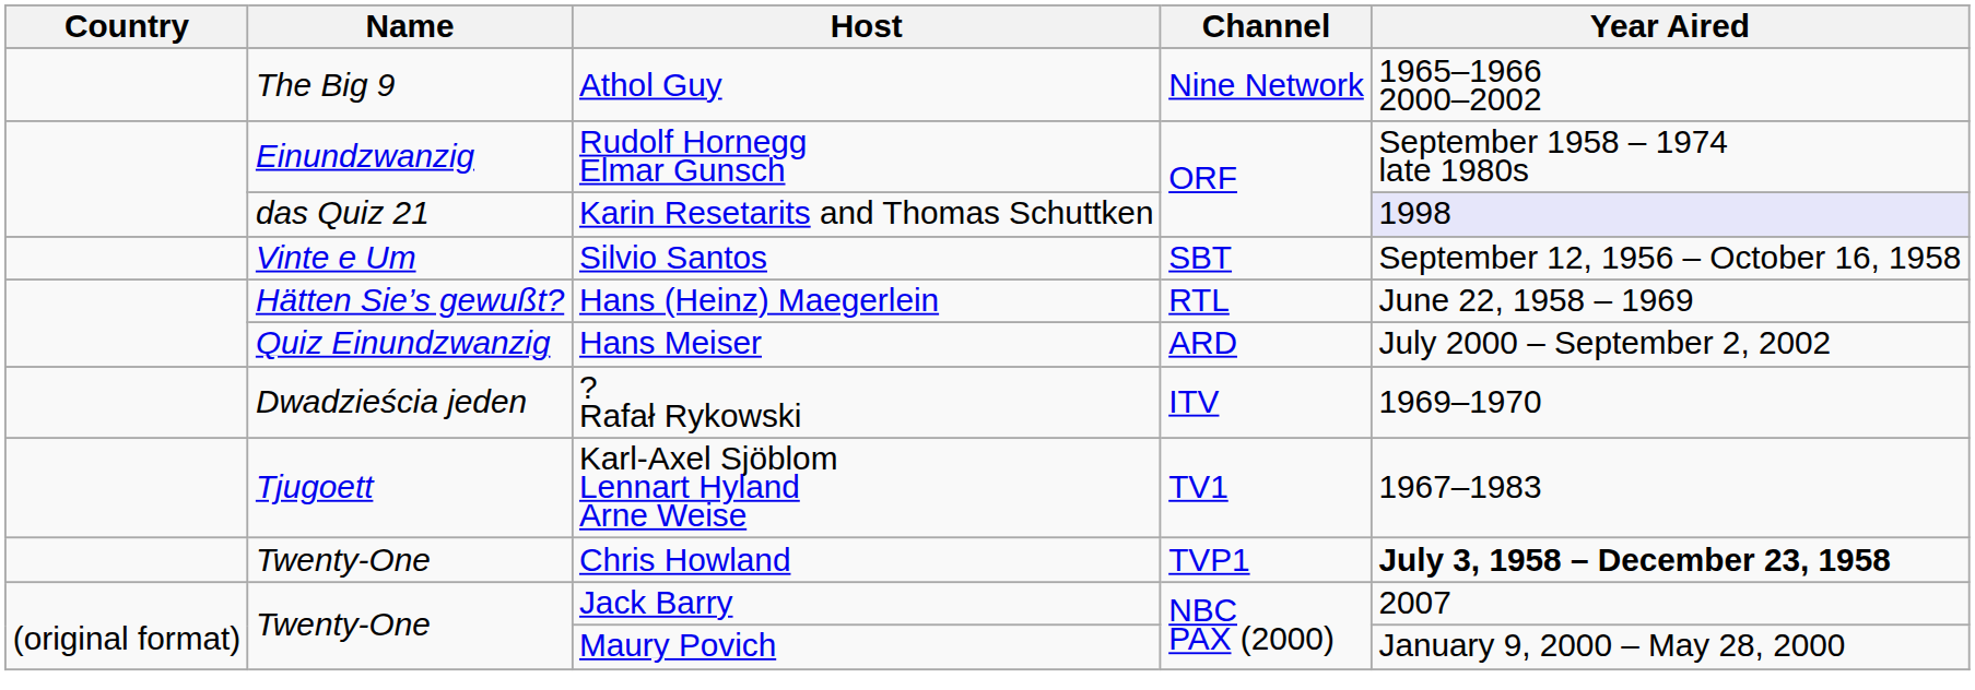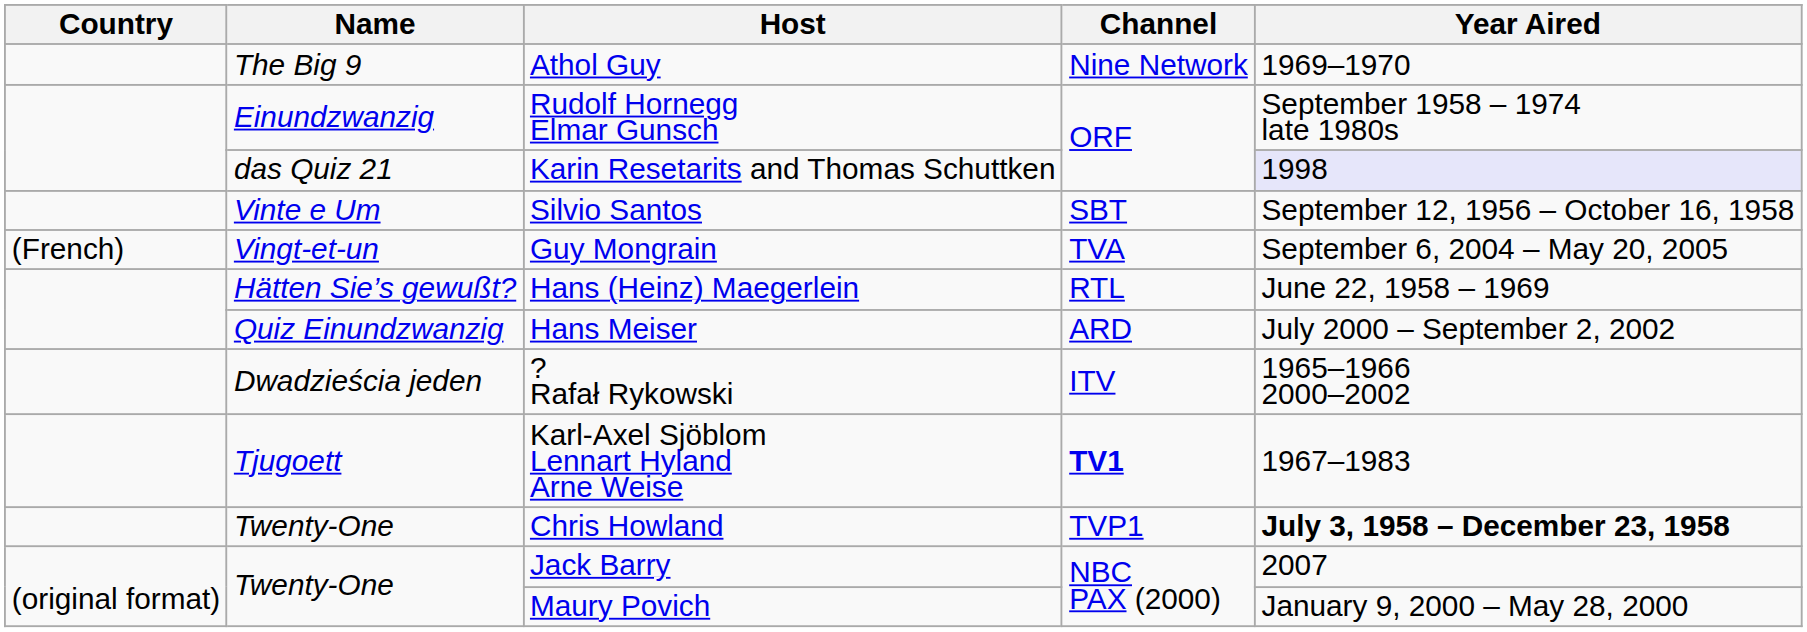Athol Guy | Year Aired: 1965–1966 2000–2002 -> 1969–1970
+ row: (French) | Vingt-et-un | Guy Mongrain | TVA | September 6, 2004 – May 20, 2005
? Rafał Rykowski | Year Aired: 1969–1970 -> 1965–1966 2000–2002
Karl-Axel Sjöblom Lennart Hyland Arne Weise | Channel: normal -> bold
